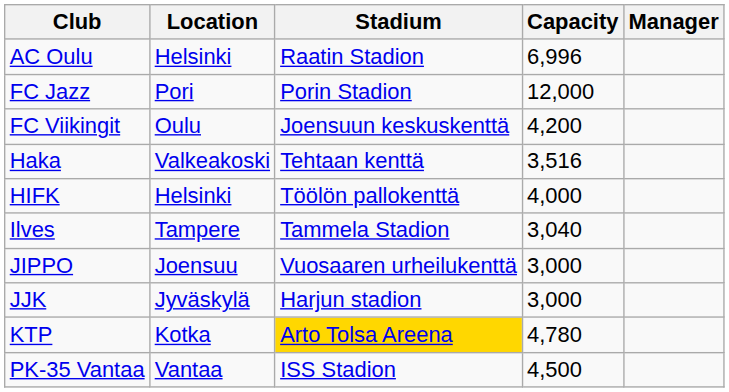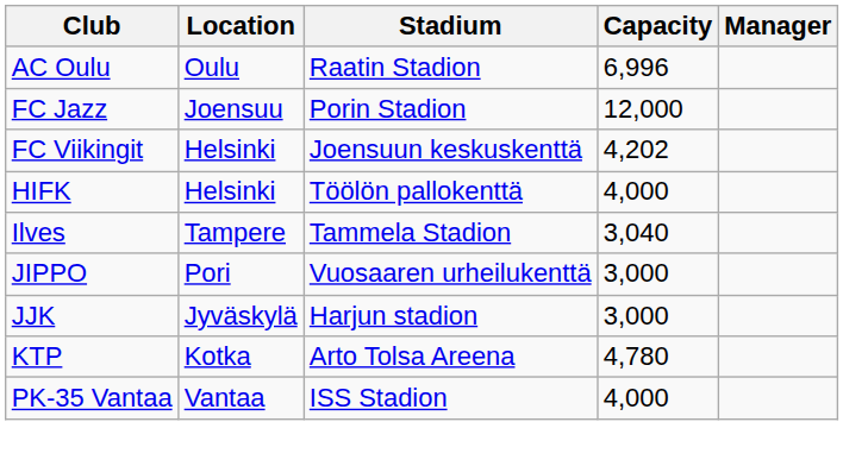AC Oulu | Location: Helsinki -> Oulu
FC Jazz | Location: Pori -> Joensuu
FC Viikingit | Location: Oulu -> Helsinki
FC Viikingit | Capacity: 4,200 -> 4,202
- row: Haka | Valkeakoski | Tehtaan kenttä | 3,516
JIPPO | Location: Joensuu -> Pori
KTP | Stadium: gold background -> no background
PK-35 Vantaa | Capacity: 4,500 -> 4,000
